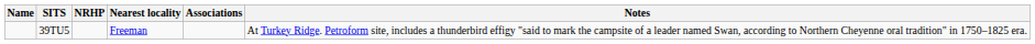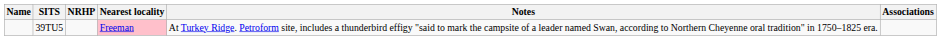columns swapped: Associations <-> Notes
39TU5 | Nearest locality: no background -> pink background
